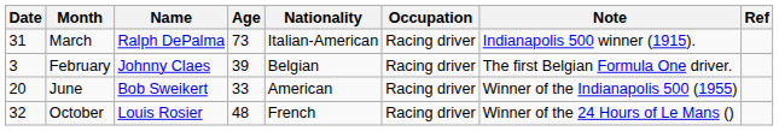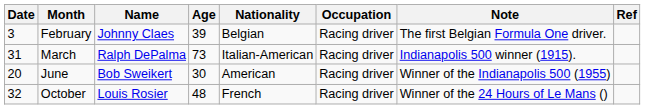rows swapped: February <-> March
June | Age: 33 -> 30
